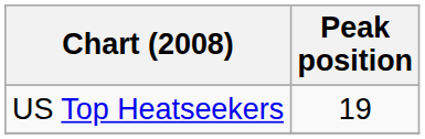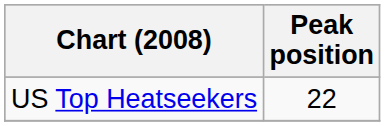US Top Heatseekers | Peak position: 19 -> 22
